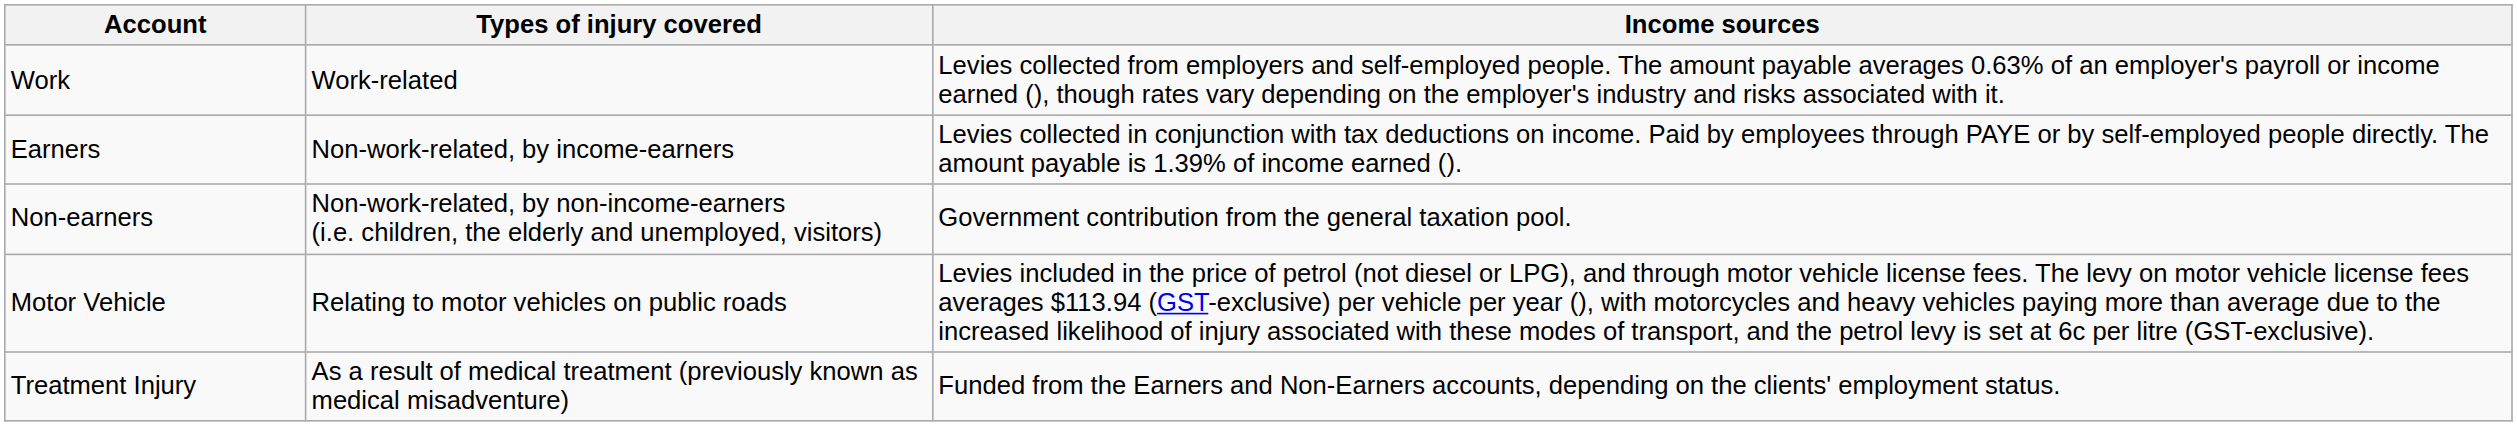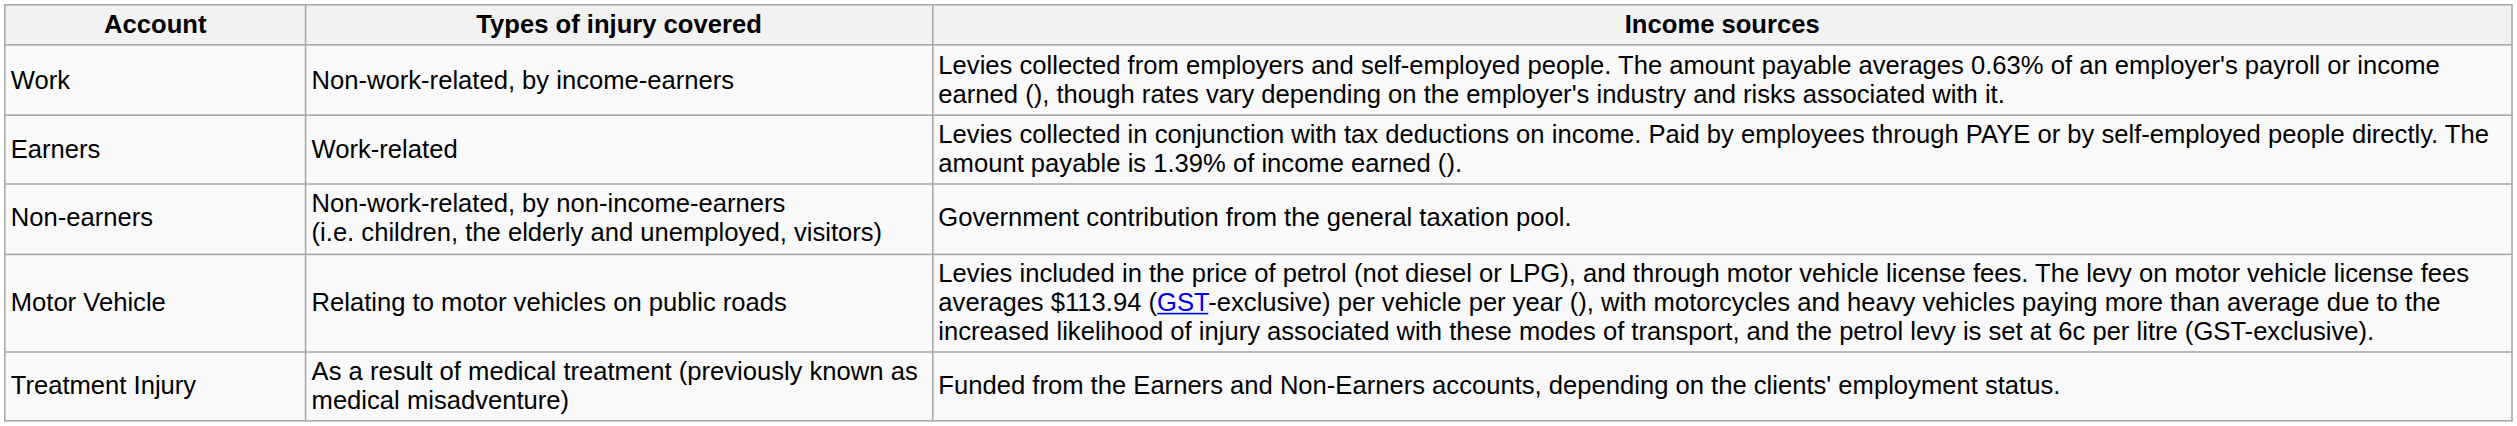Work | Types of injury covered: Work-related -> Non-work-related, by income-earners
Earners | Types of injury covered: Non-work-related, by income-earners -> Work-related
